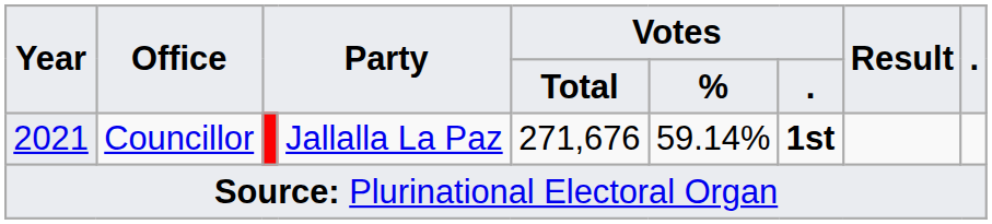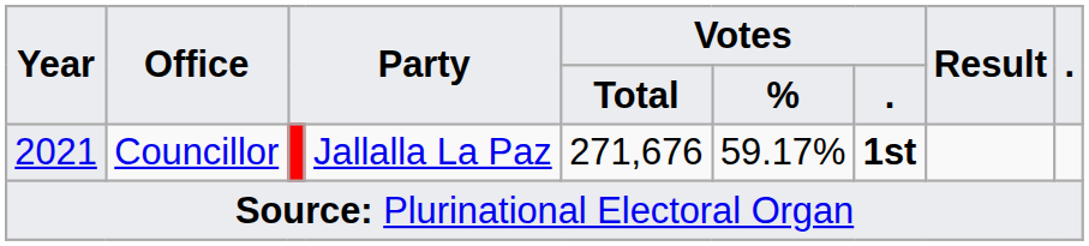2021 | Votes / %: 59.14% -> 59.17%
